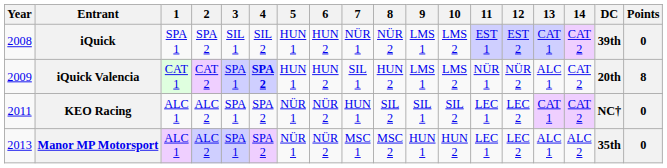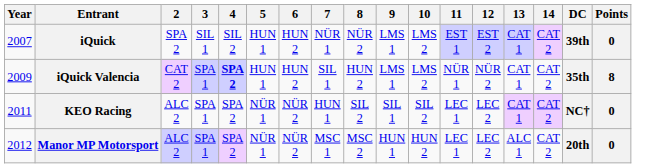- column: 1 | SPA 1 | CAT 1 | ALC 1 | ALC 1
iQuick | Year: 2008 -> 2007
iQuick Valencia | 13: ALC 1 -> CAT 1
iQuick Valencia | DC: 20th -> 35th
Manor MP Motorsport | Year: 2013 -> 2012
Manor MP Motorsport | 14: ALC 2 -> CAT 2
Manor MP Motorsport | DC: 35th -> 20th
